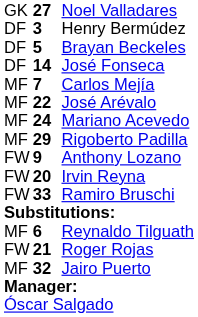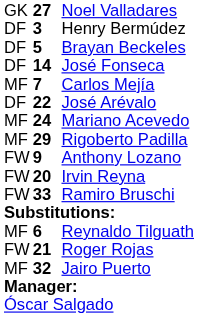José Arévalo | column 1: MF -> DF
